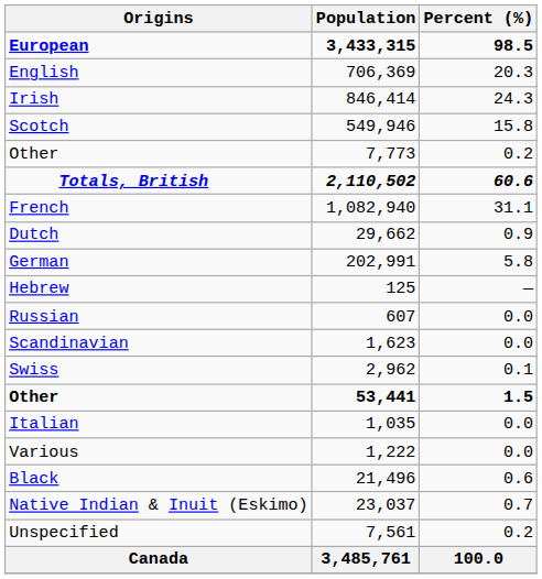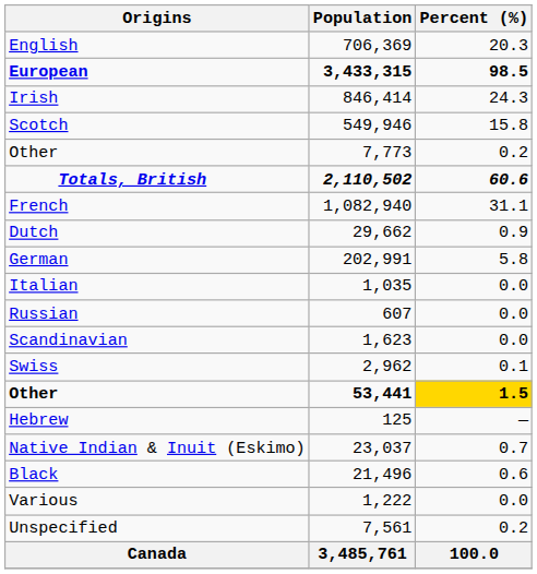rows swapped: European <-> English
rows swapped: Italian <-> Hebrew
Other / 53,441 | Percent (%): no background -> gold background
rows swapped: Native Indian & Inuit (Eskimo) <-> Various
